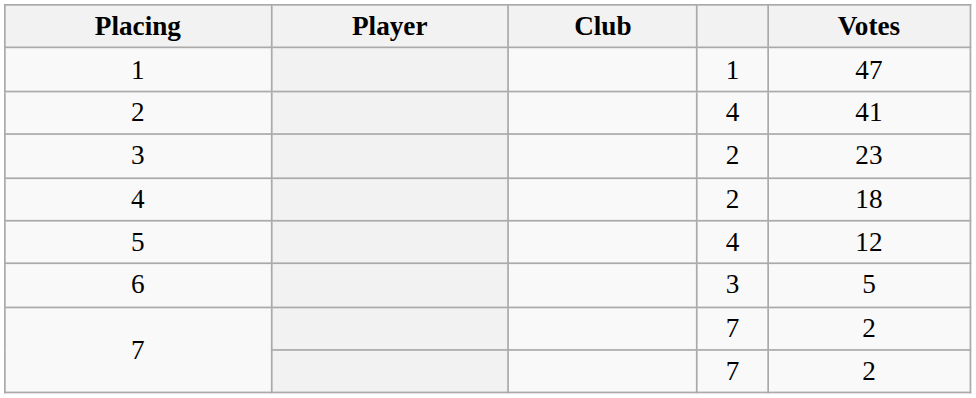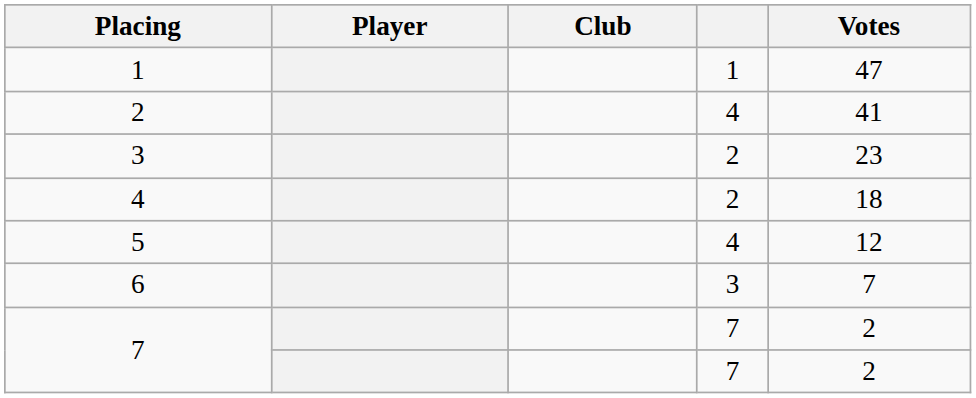6 | Votes: 5 -> 7
